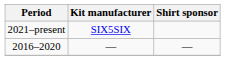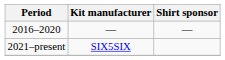rows swapped: 2016–2020 <-> 2021–present
